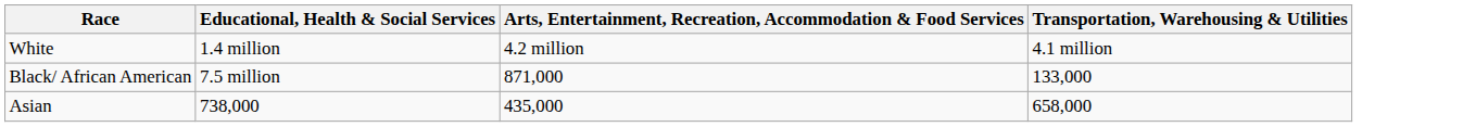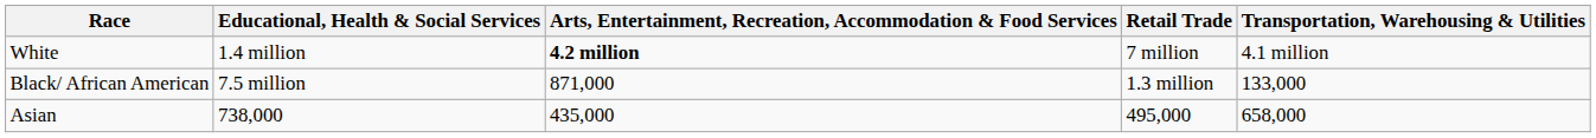+ column: Retail Trade | 7 million | 1.3 million | 495,000
White | column 3: normal -> bold
